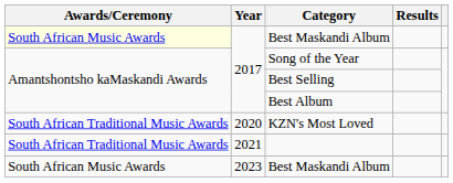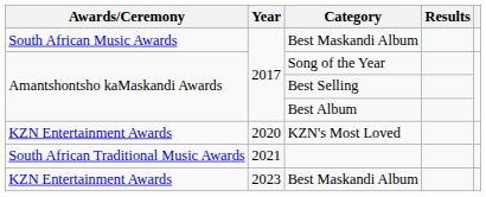2017 / Best Maskandi Album | Awards/Ceremony: lightyellow background -> no background
KZN's Most Loved | Awards/Ceremony: South African Traditional Music Awards -> KZN Entertainment Awards
2023 / Best Maskandi Album | Awards/Ceremony: South African Music Awards -> KZN Entertainment Awards
